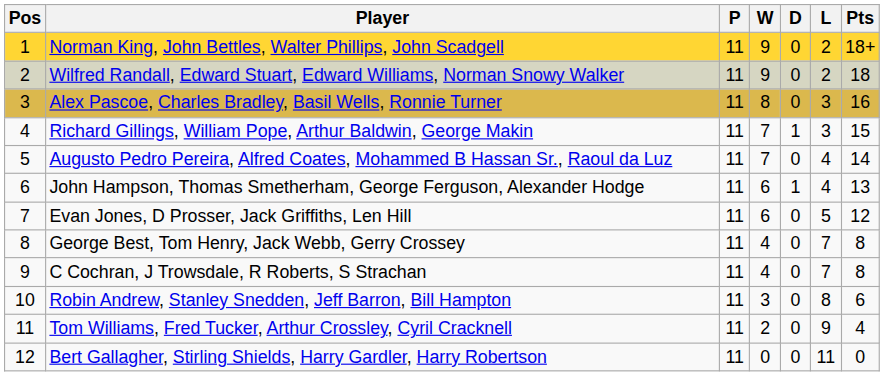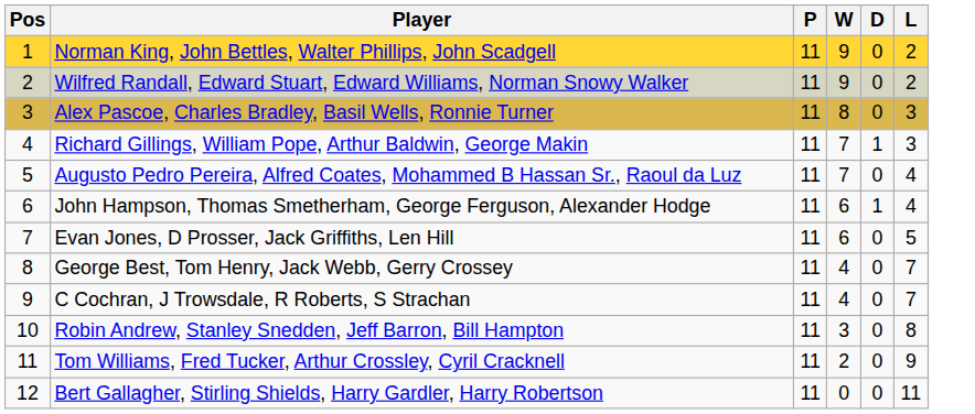- column: Pts | 18+ | 18 | 16 | 15 | 14 | 13 | 12 | 8 | 8 | 6 | 4 | 0
